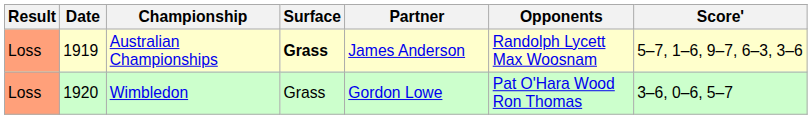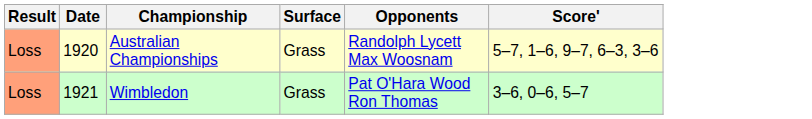- column: Partner | James Anderson | Gordon Lowe
Australian Championships | Date: 1919 -> 1920
Australian Championships | Surface: bold -> normal
Wimbledon | Date: 1920 -> 1921
